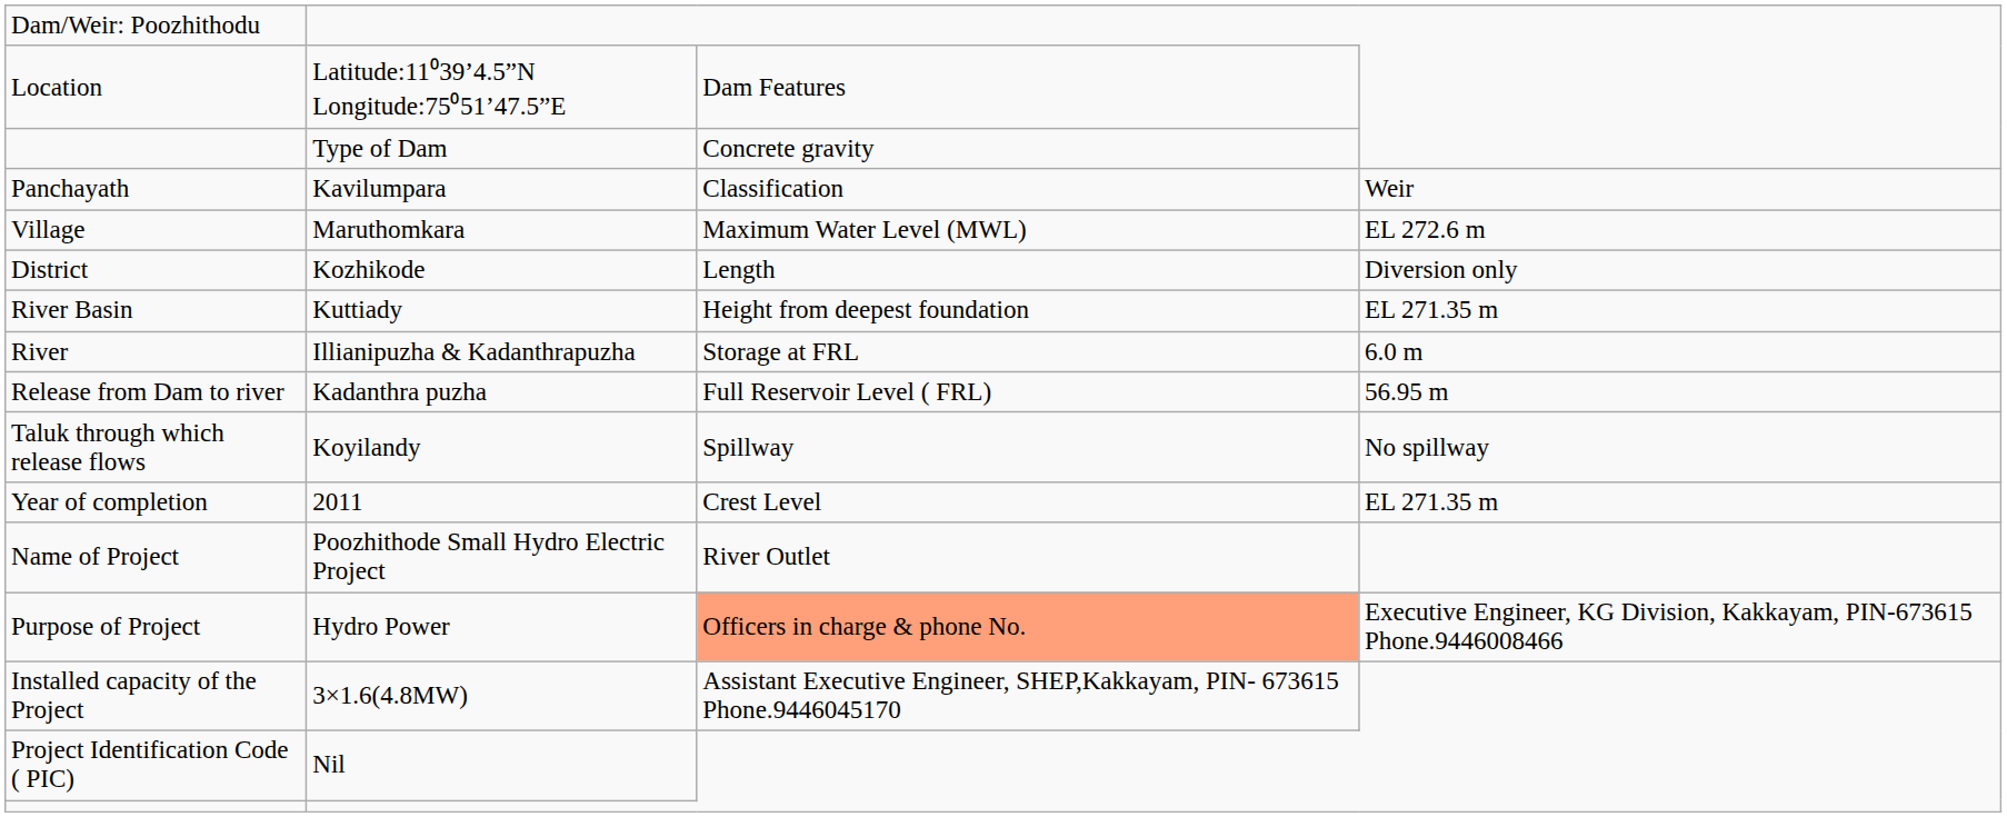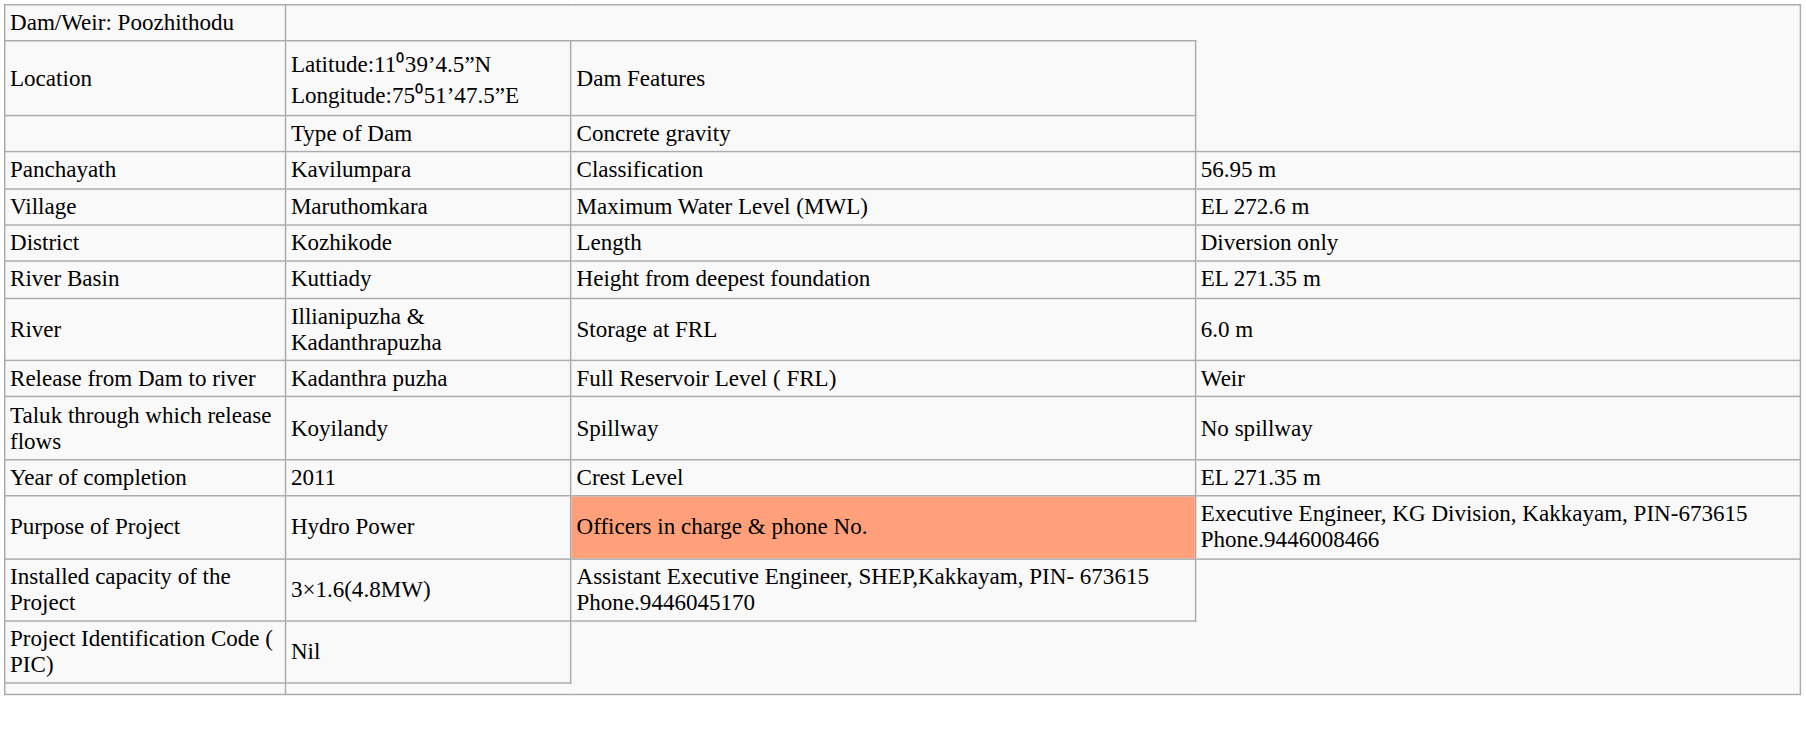Kavilumpara | column 4: Weir -> 56.95 m
Kadanthra puzha | column 4: 56.95 m -> Weir
- row: Name of Project | Poozhithode Small Hydro Electric Project | River Outlet
